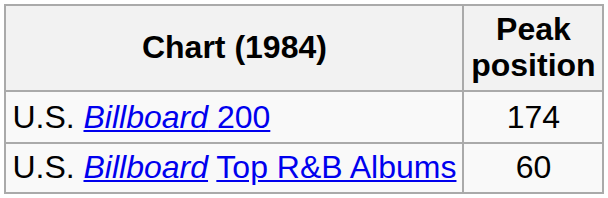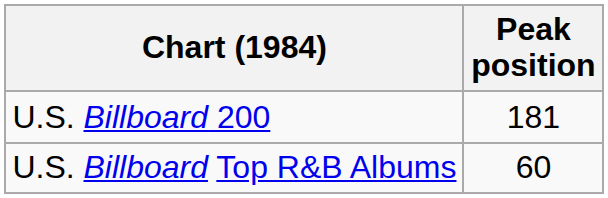U.S. Billboard 200 | Peak position: 174 -> 181
